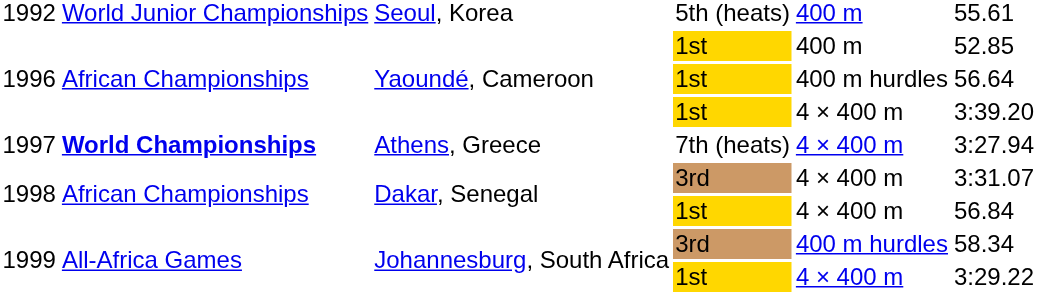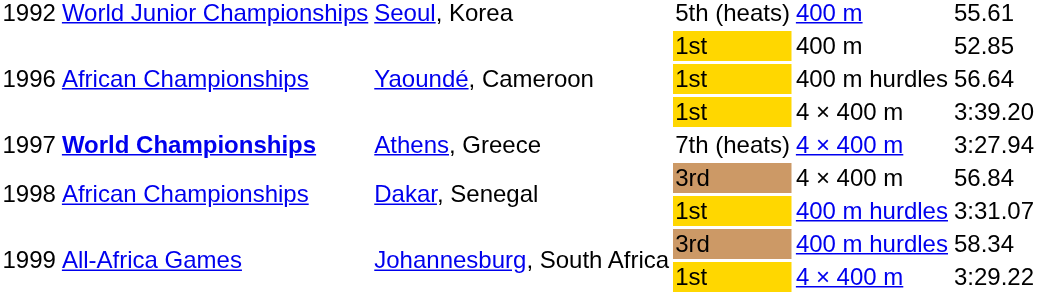1998 / 3rd | column 6: 3:31.07 -> 56.84
1998 / 1st | column 5: 4 × 400 m -> 400 m hurdles
1998 / 1st | column 6: 56.84 -> 3:31.07
